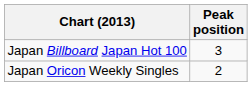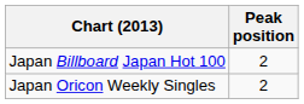Japan Billboard Japan Hot 100 | Peak position: 3 -> 2
